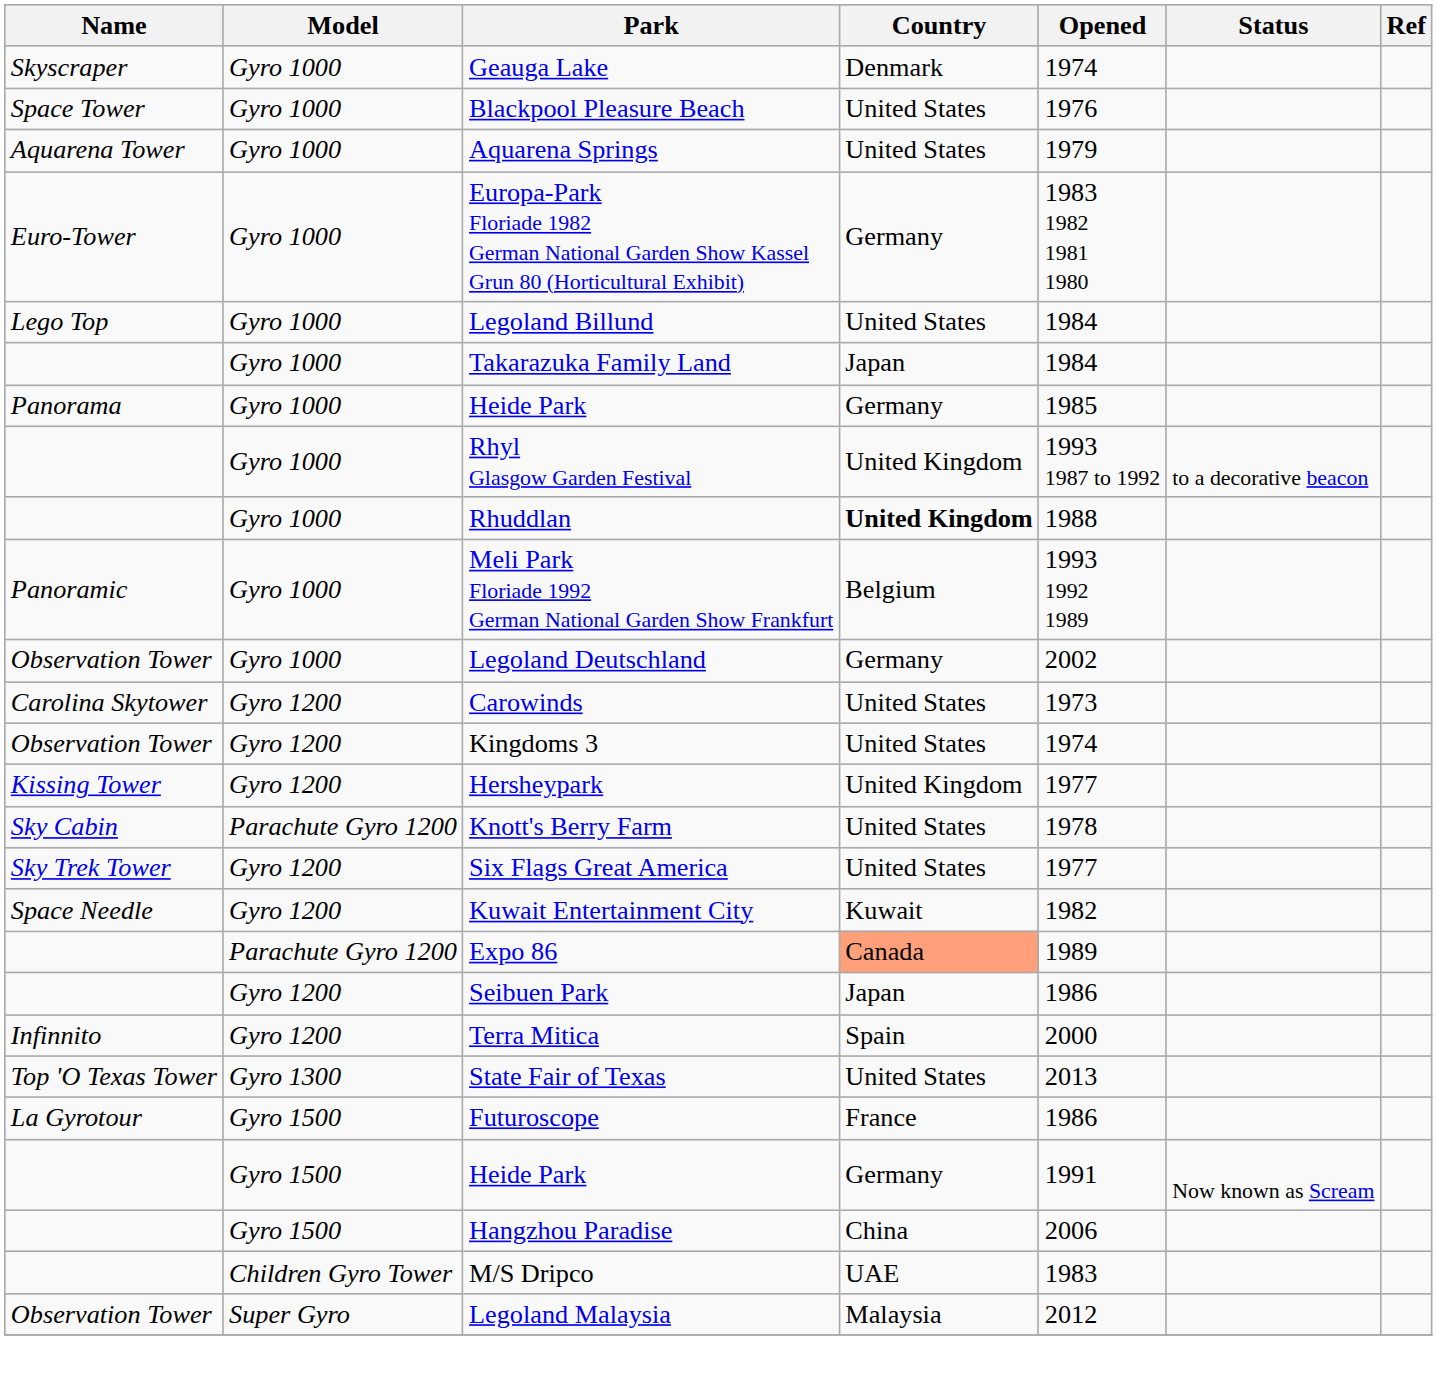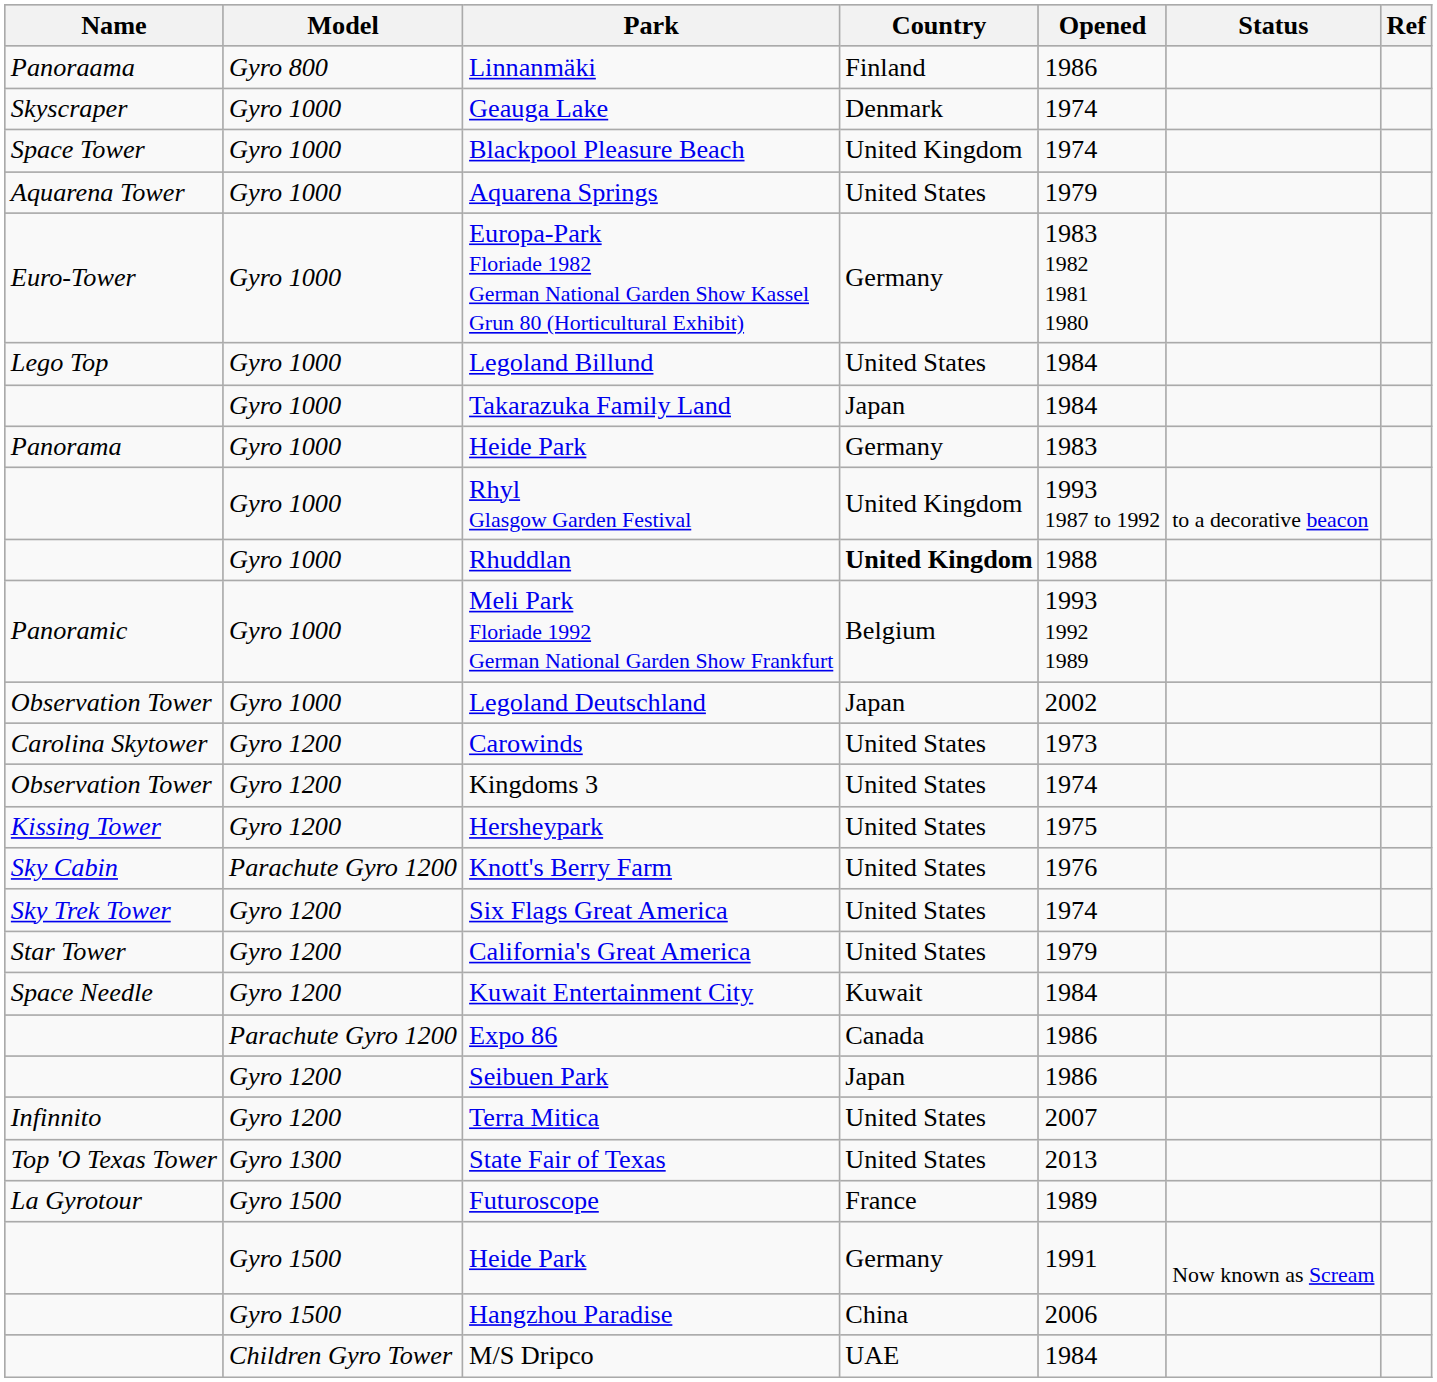+ row: Panoraama | Gyro 800 | Linnanmäki | Finland | 1986
Blackpool Pleasure Beach | Country: United States -> United Kingdom
Blackpool Pleasure Beach | Opened: 1976 -> 1974
Panorama / Heide Park | Opened: 1985 -> 1983
Legoland Deutschland | Country: Germany -> Japan
Hersheypark | Country: United Kingdom -> United States
Hersheypark | Opened: 1977 -> 1975
Knott's Berry Farm | Opened: 1978 -> 1976
Six Flags Great America | Opened: 1977 -> 1974
+ row: Star Tower | Gyro 1200 | California's Great America | United States | 1979
Kuwait Entertainment City | Opened: 1982 -> 1984
Expo 86 | Country: lightsalmon background -> no background
Expo 86 | Opened: 1989 -> 1986
Terra Mitica | Country: Spain -> United States
Terra Mitica | Opened: 2000 -> 2007
Futuroscope | Opened: 1986 -> 1989
M/S Dripco | Opened: 1983 -> 1984
- row: Observation Tower | Super Gyro | Legoland Malaysia | Malaysia | 2012
